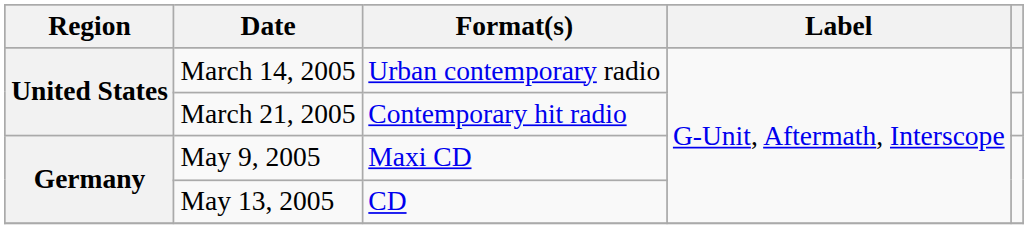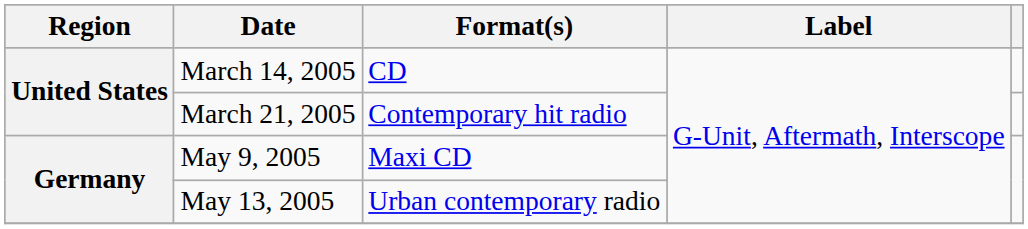March 14, 2005 | Format(s): Urban contemporary radio -> CD
May 13, 2005 | Format(s): CD -> Urban contemporary radio
